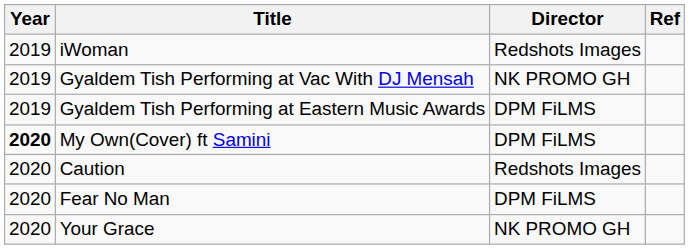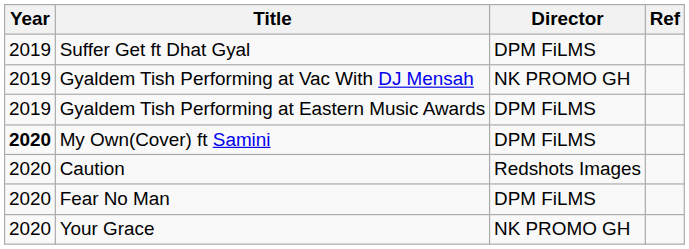- row: 2019 | iWoman | Redshots Images
+ row: 2019 | Suffer Get ft Dhat Gyal | DPM FiLMS
